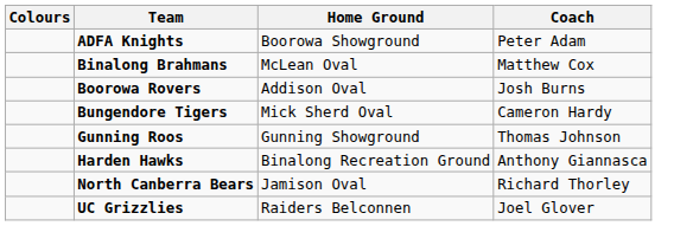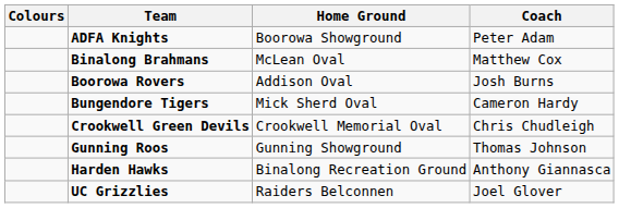+ row: Crookwell Green Devils | Crookwell Memorial Oval | Chris Chudleigh
- row: North Canberra Bears | Jamison Oval | Richard Thorley
